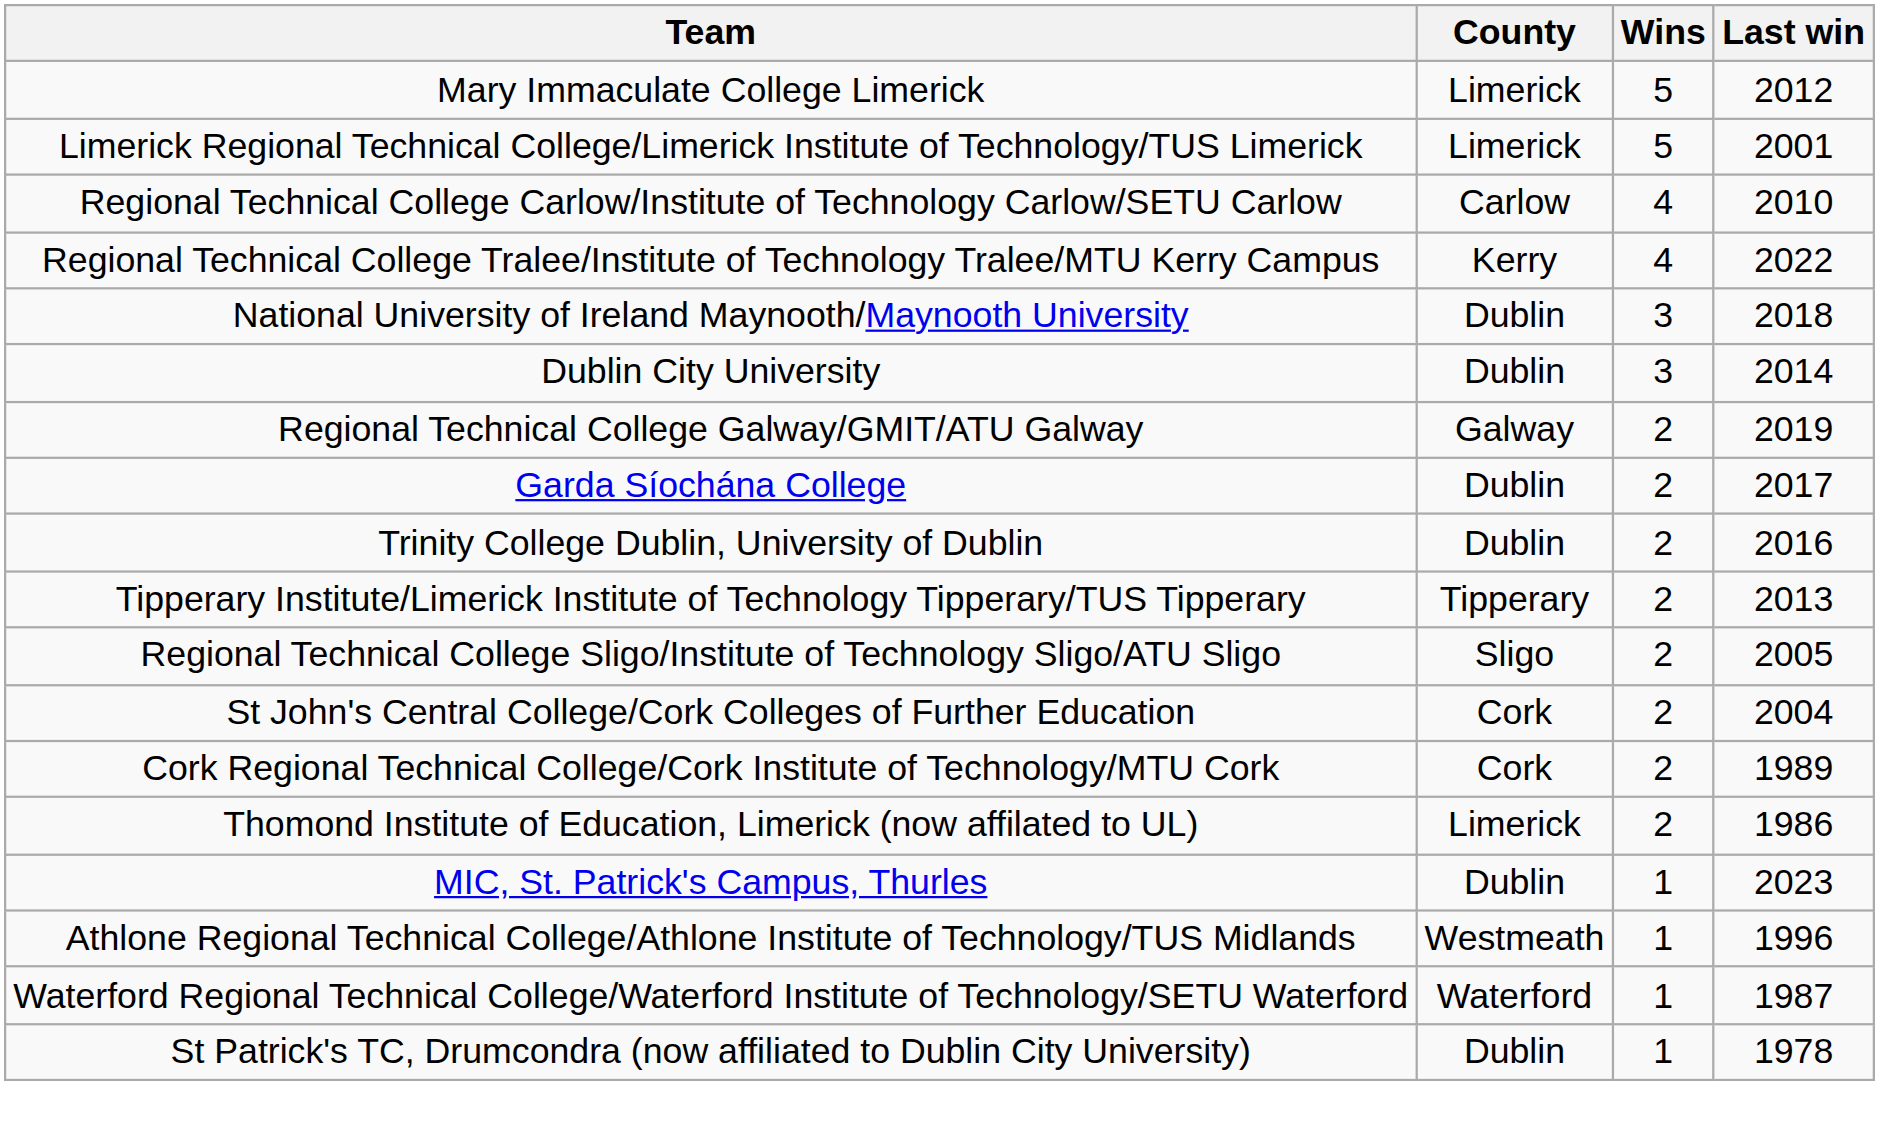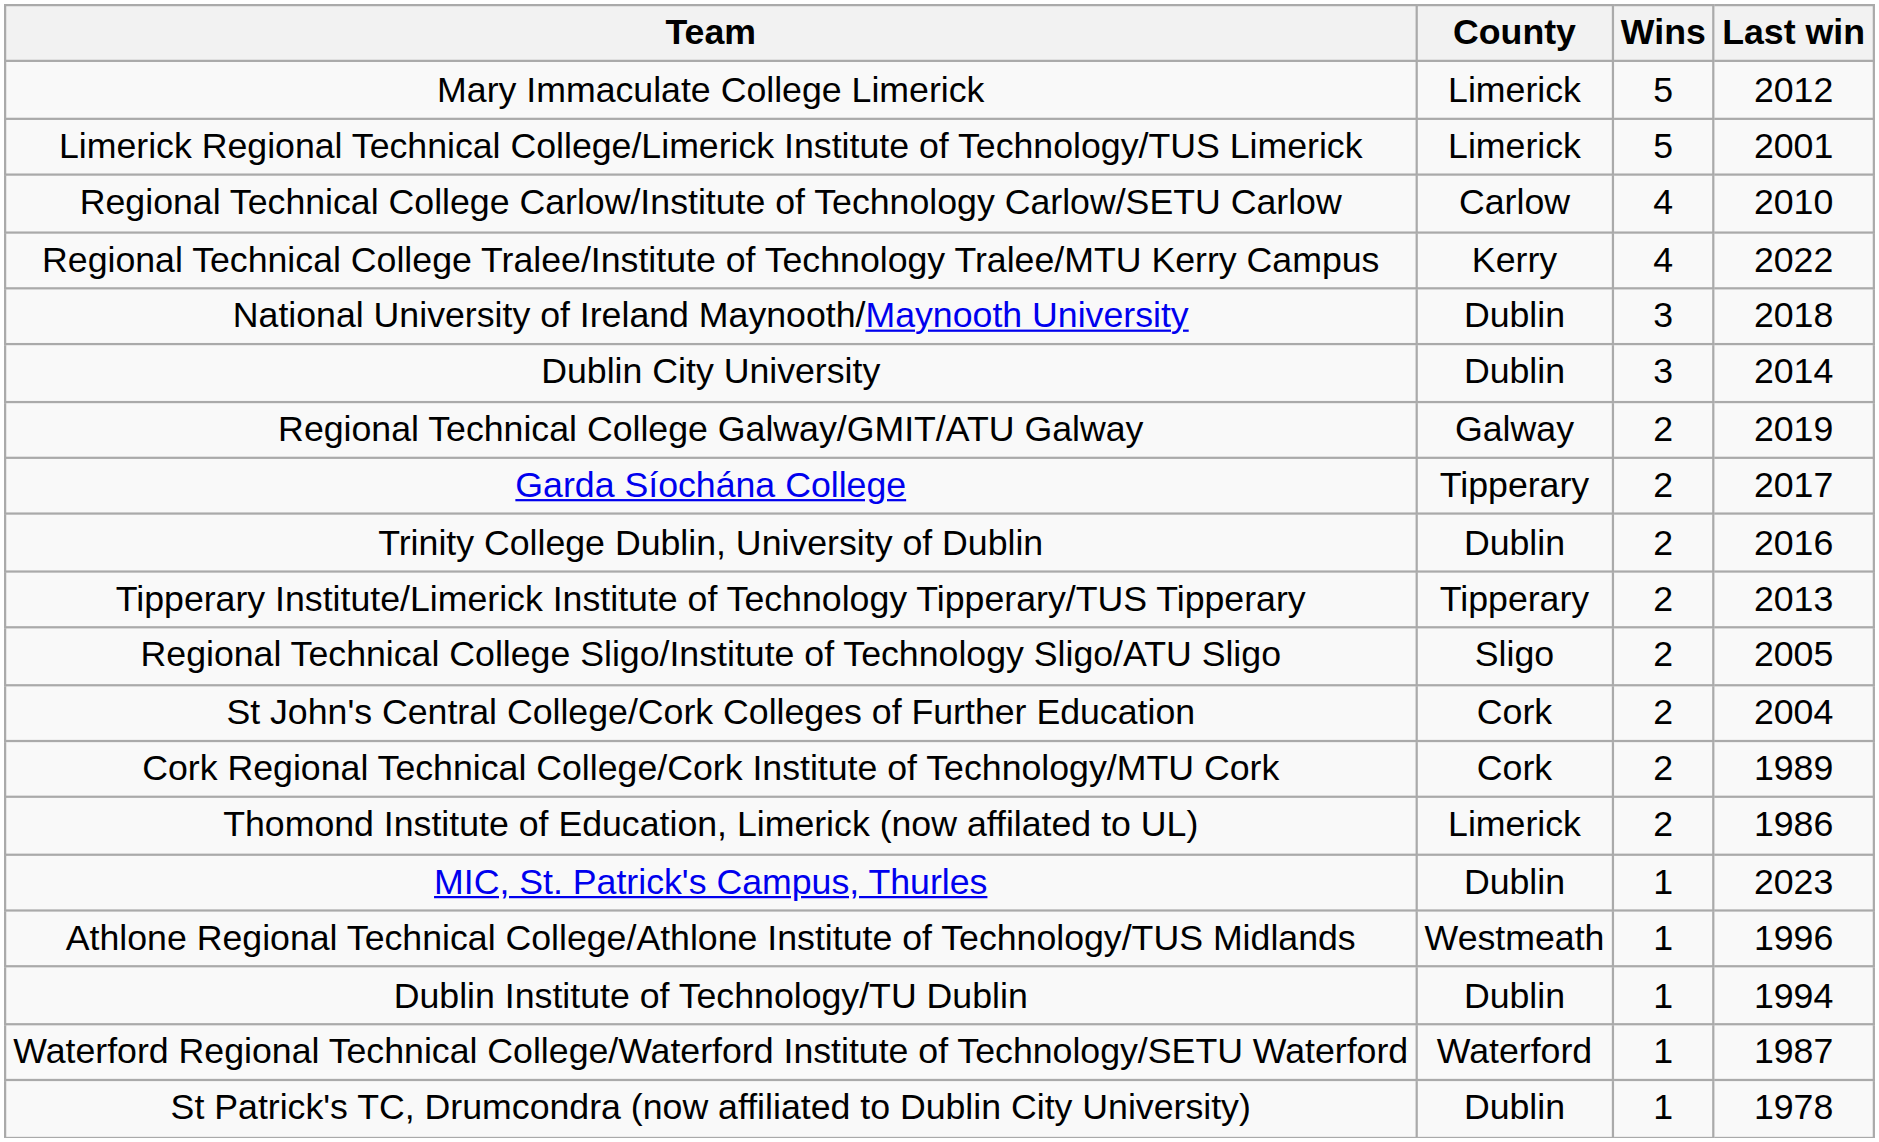Garda Síochána College | County: Dublin -> Tipperary
+ row: Dublin Institute of Technology/TU Dublin | Dublin | 1 | 1994
